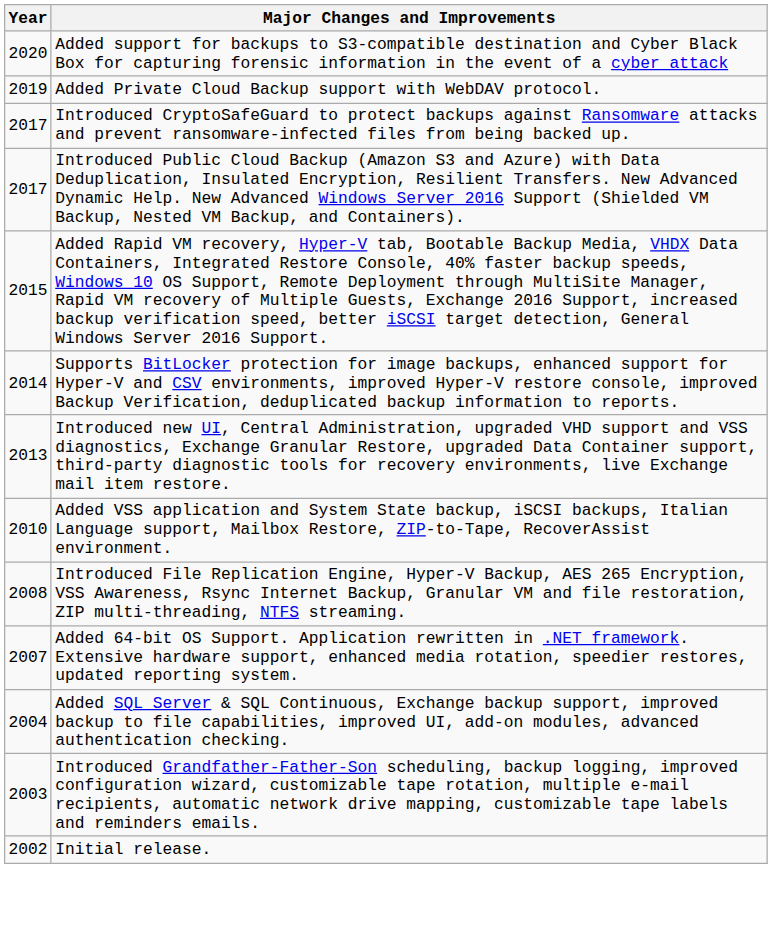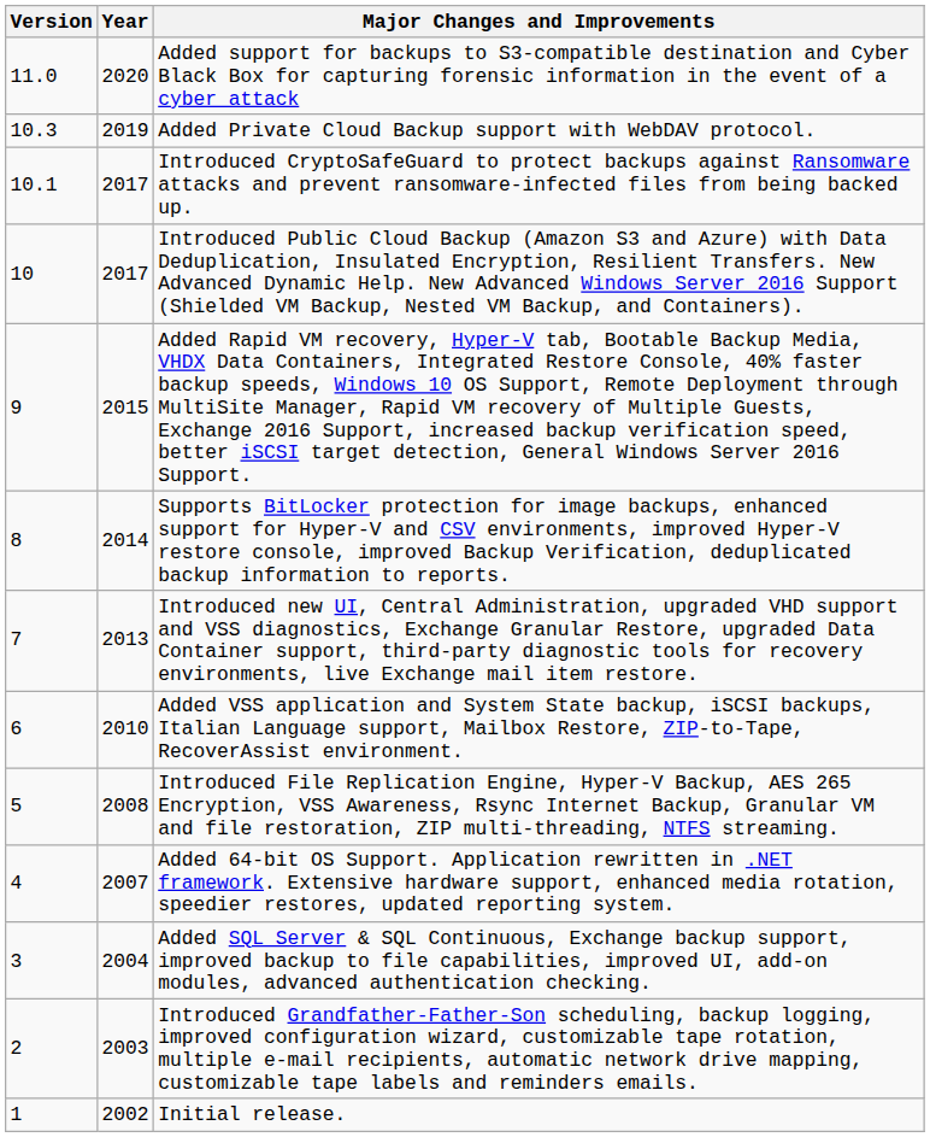+ column: Version | 11.0 | 10.3 | 10.1 | 10 | 9 | 8 | 7 | 6 | 5 | 4 | 3 | 2 | 1
